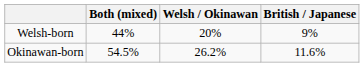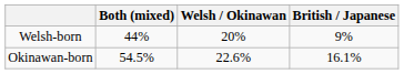Okinawan-born | Welsh / Okinawan: 26.2% -> 22.6%
Okinawan-born | British / Japanese: 11.6% -> 16.1%
